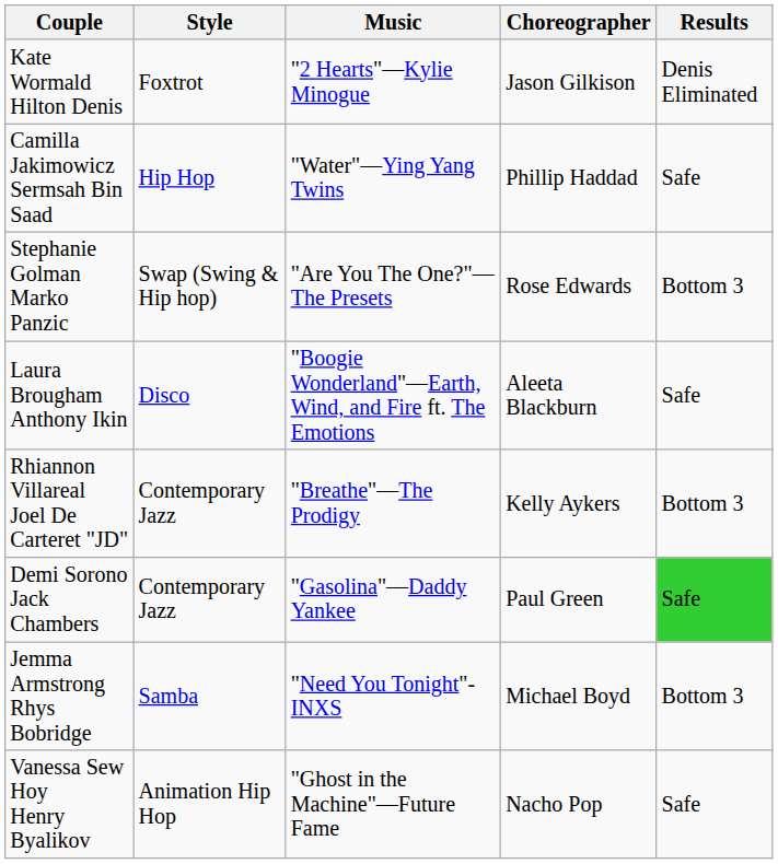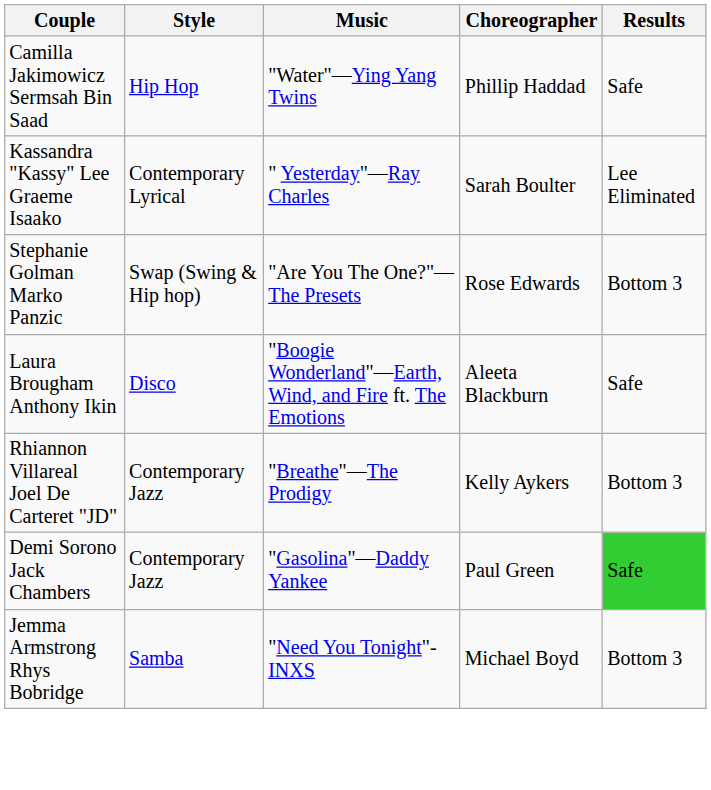- row: Kate Wormald Hilton Denis | Foxtrot | "2 Hearts"—Kylie Minogue | Jason Gilkison | Denis Eliminated
+ row: Kassandra "Kassy" Lee Graeme Isaako | Contemporary Lyrical | " Yesterday"—Ray Charles | Sarah Boulter | Lee Eliminated
- row: Vanessa Sew Hoy Henry Byalikov | Animation Hip Hop | "Ghost in the Machine"—Future Fame | Nacho Pop | Safe
